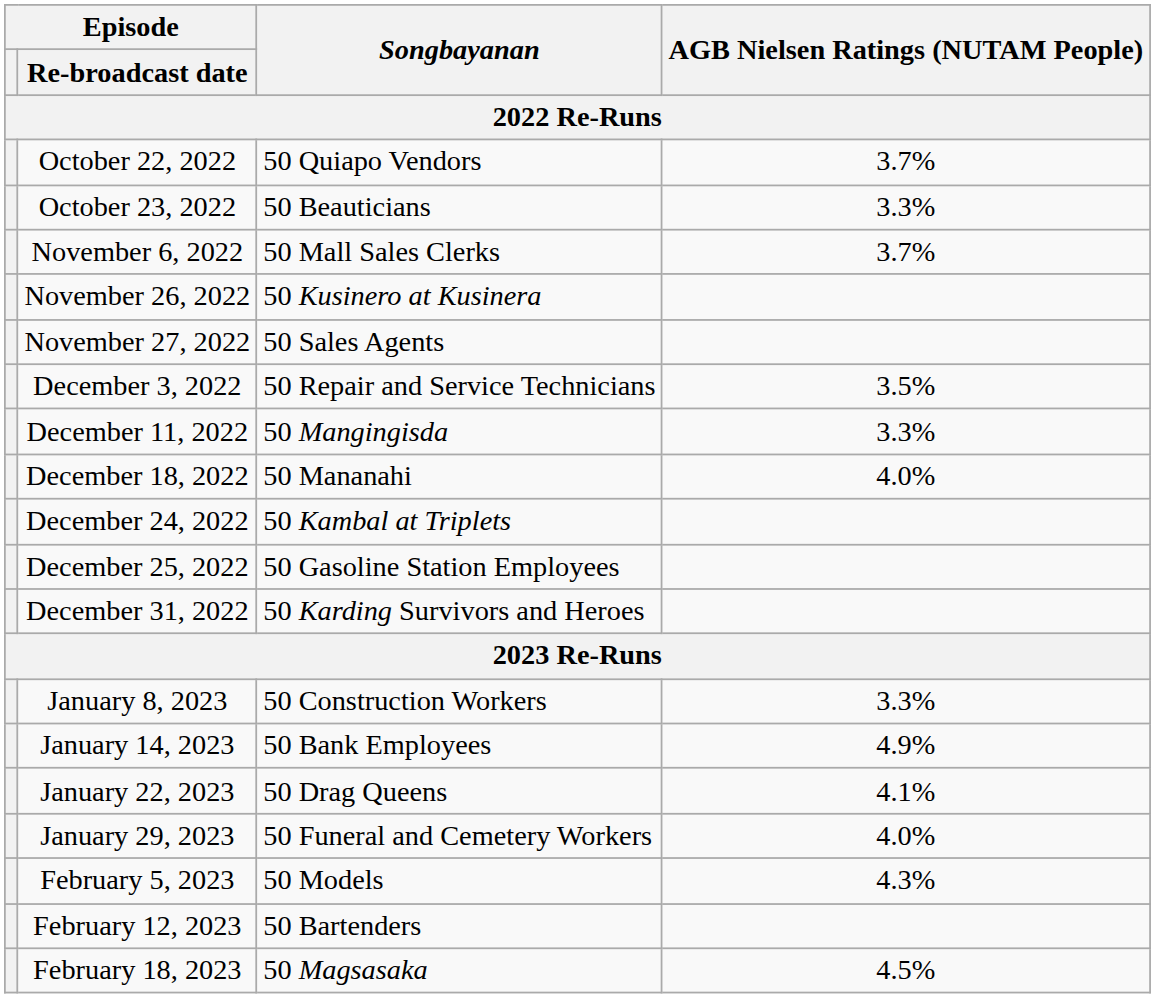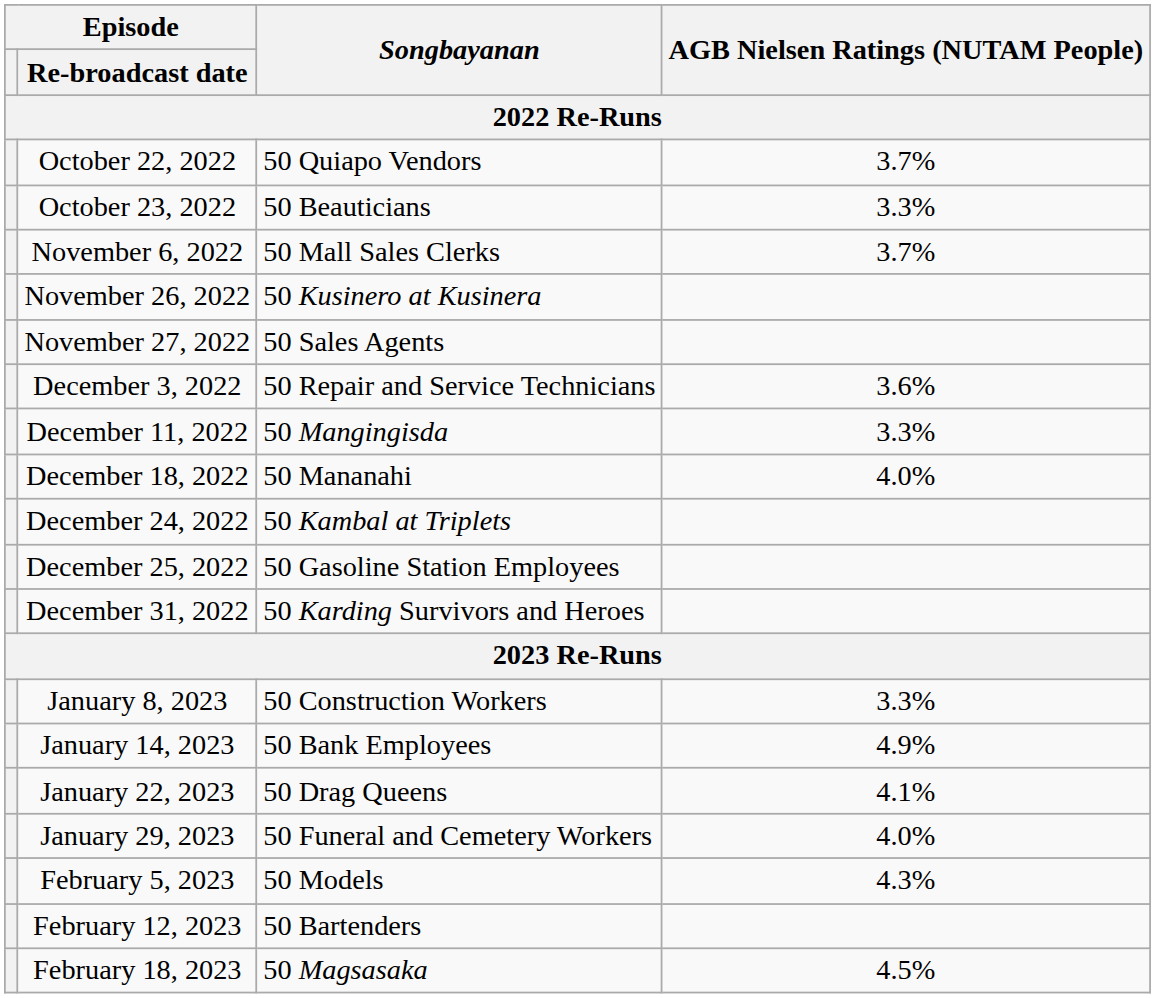December 3, 2022 | AGB Nielsen Ratings (NUTAM People): 3.5% -> 3.6%
